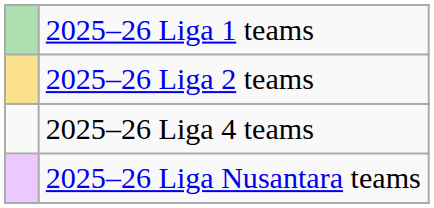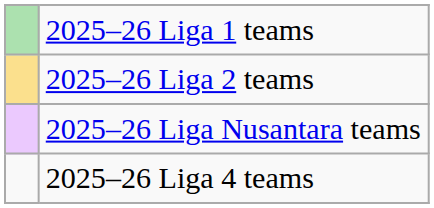rows swapped: 2025–26 Liga Nusantara teams <-> 2025–26 Liga 4 teams
